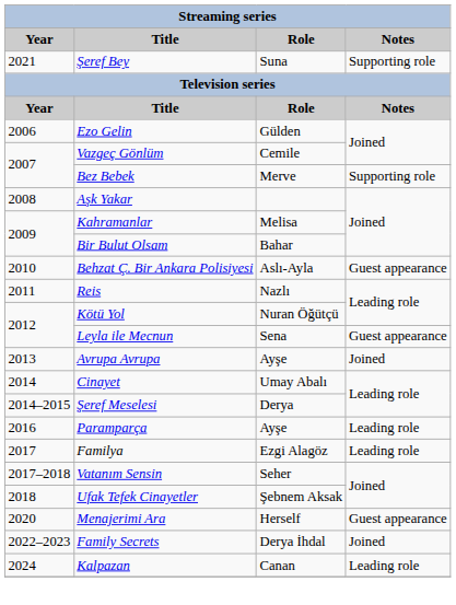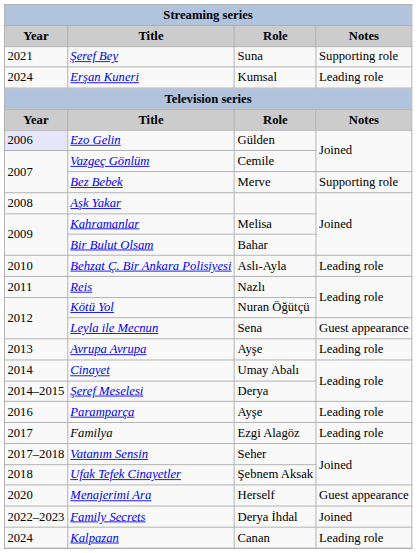+ row: 2024 | Erşan Kuneri | Kumsal | Leading role
Ezo Gelin | Year: no background -> lavender background
Behzat Ç. Bir Ankara Polisiyesi | Notes: Guest appearance -> Leading role
Avrupa Avrupa | Notes: Joined -> Leading role
